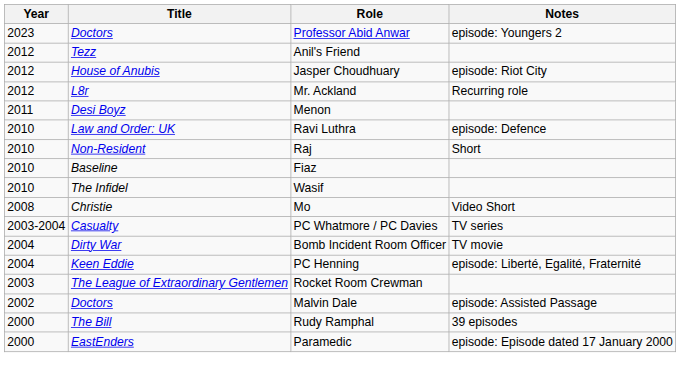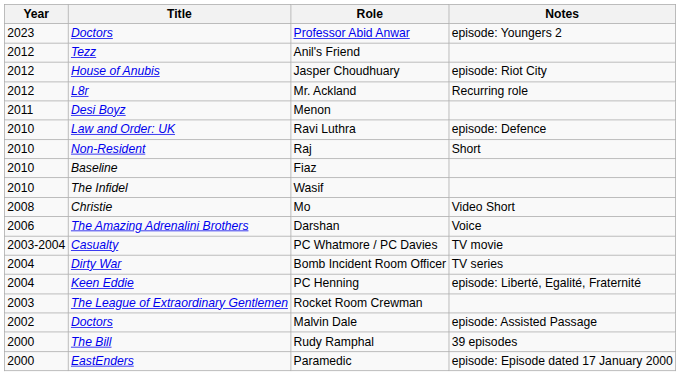+ row: 2006 | The Amazing Adrenalini Brothers | Darshan | Voice
PC Whatmore / PC Davies | Notes: TV series -> TV movie
Bomb Incident Room Officer | Notes: TV movie -> TV series
